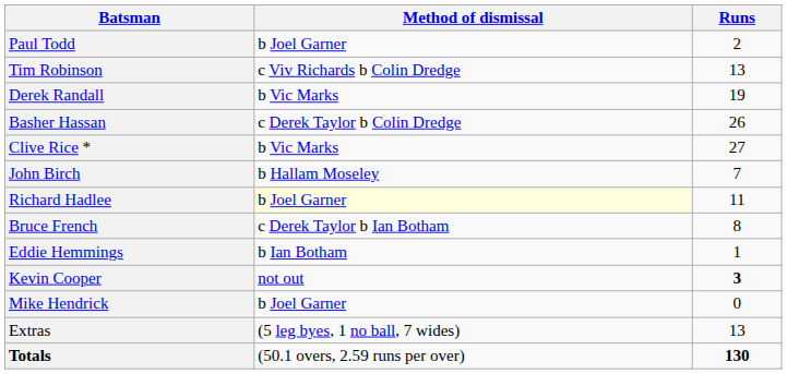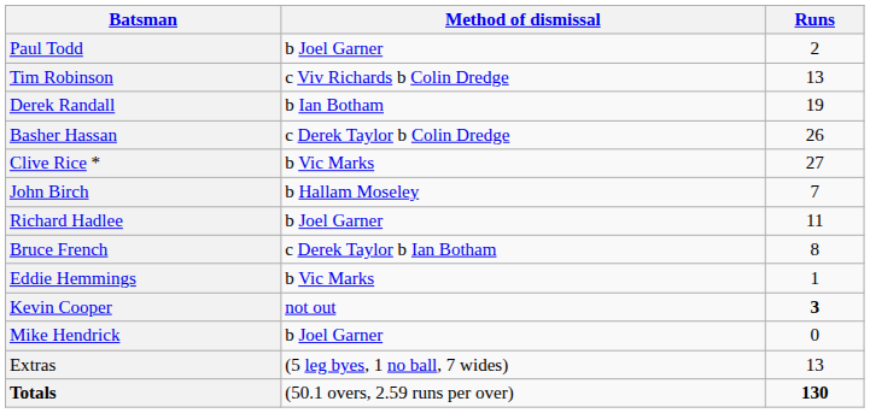Derek Randall | Method of dismissal: b Vic Marks -> b Ian Botham
Richard Hadlee | Method of dismissal: lightyellow background -> no background
Eddie Hemmings | Method of dismissal: b Ian Botham -> b Vic Marks
